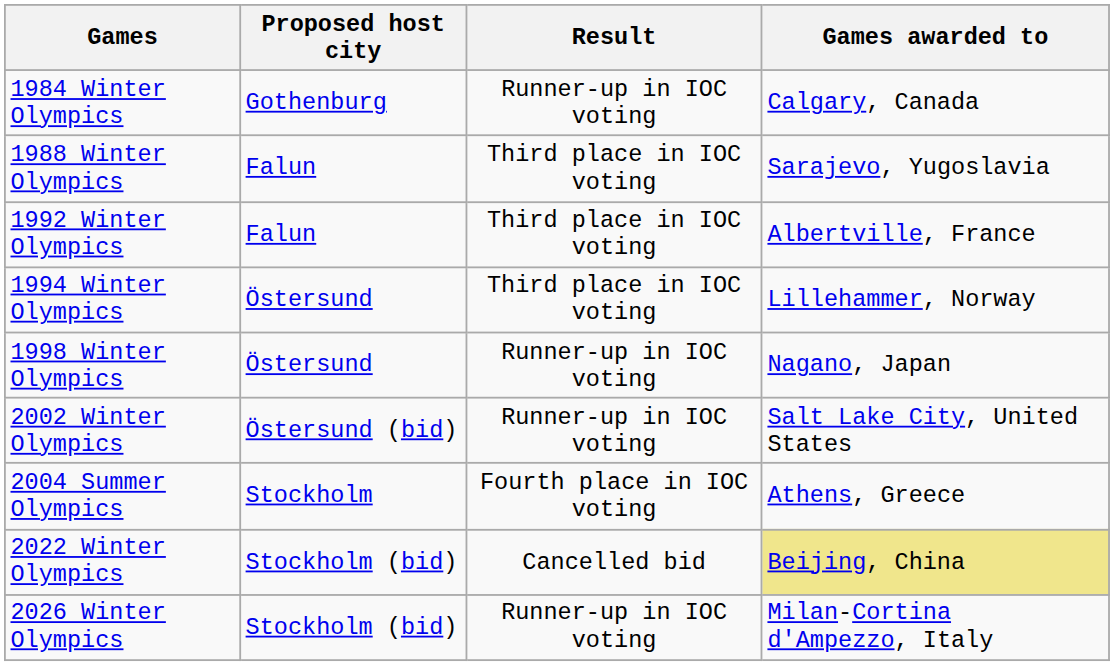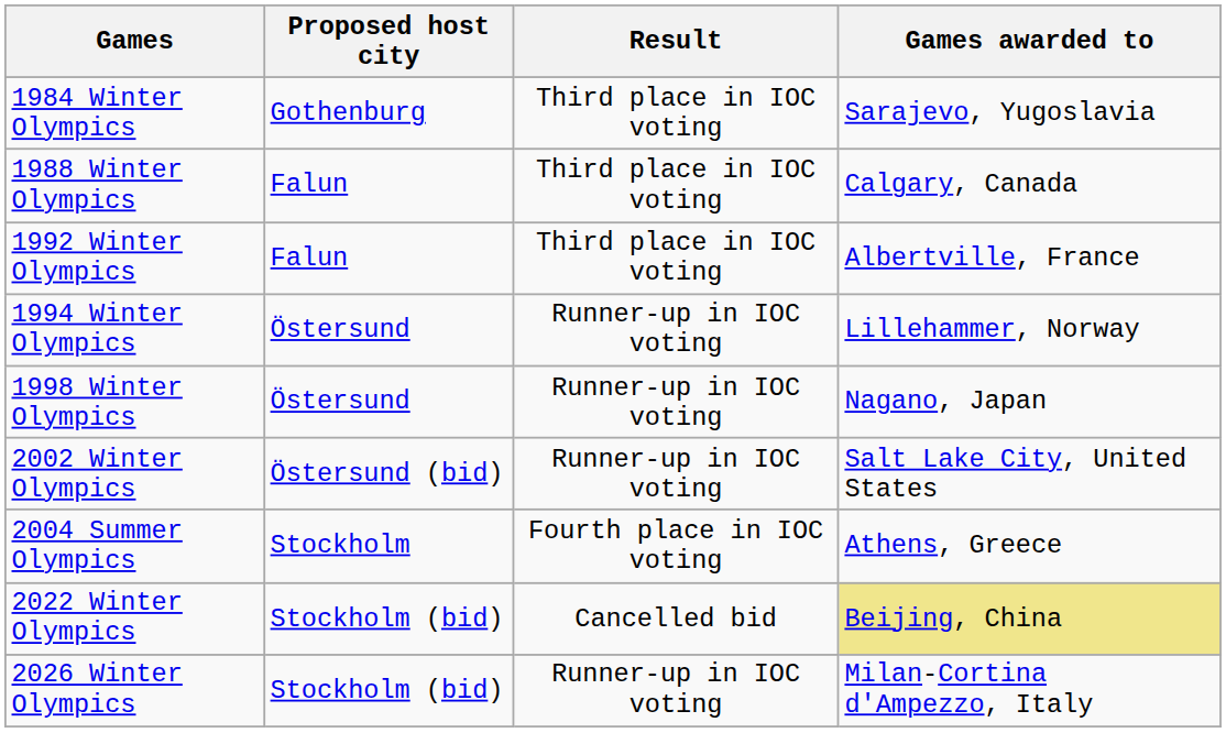1984 Winter Olympics | Result: Runner-up in IOC voting -> Third place in IOC voting
1984 Winter Olympics | Games awarded to: Calgary, Canada -> Sarajevo, Yugoslavia
1988 Winter Olympics | Games awarded to: Sarajevo, Yugoslavia -> Calgary, Canada
1994 Winter Olympics | Result: Third place in IOC voting -> Runner-up in IOC voting
